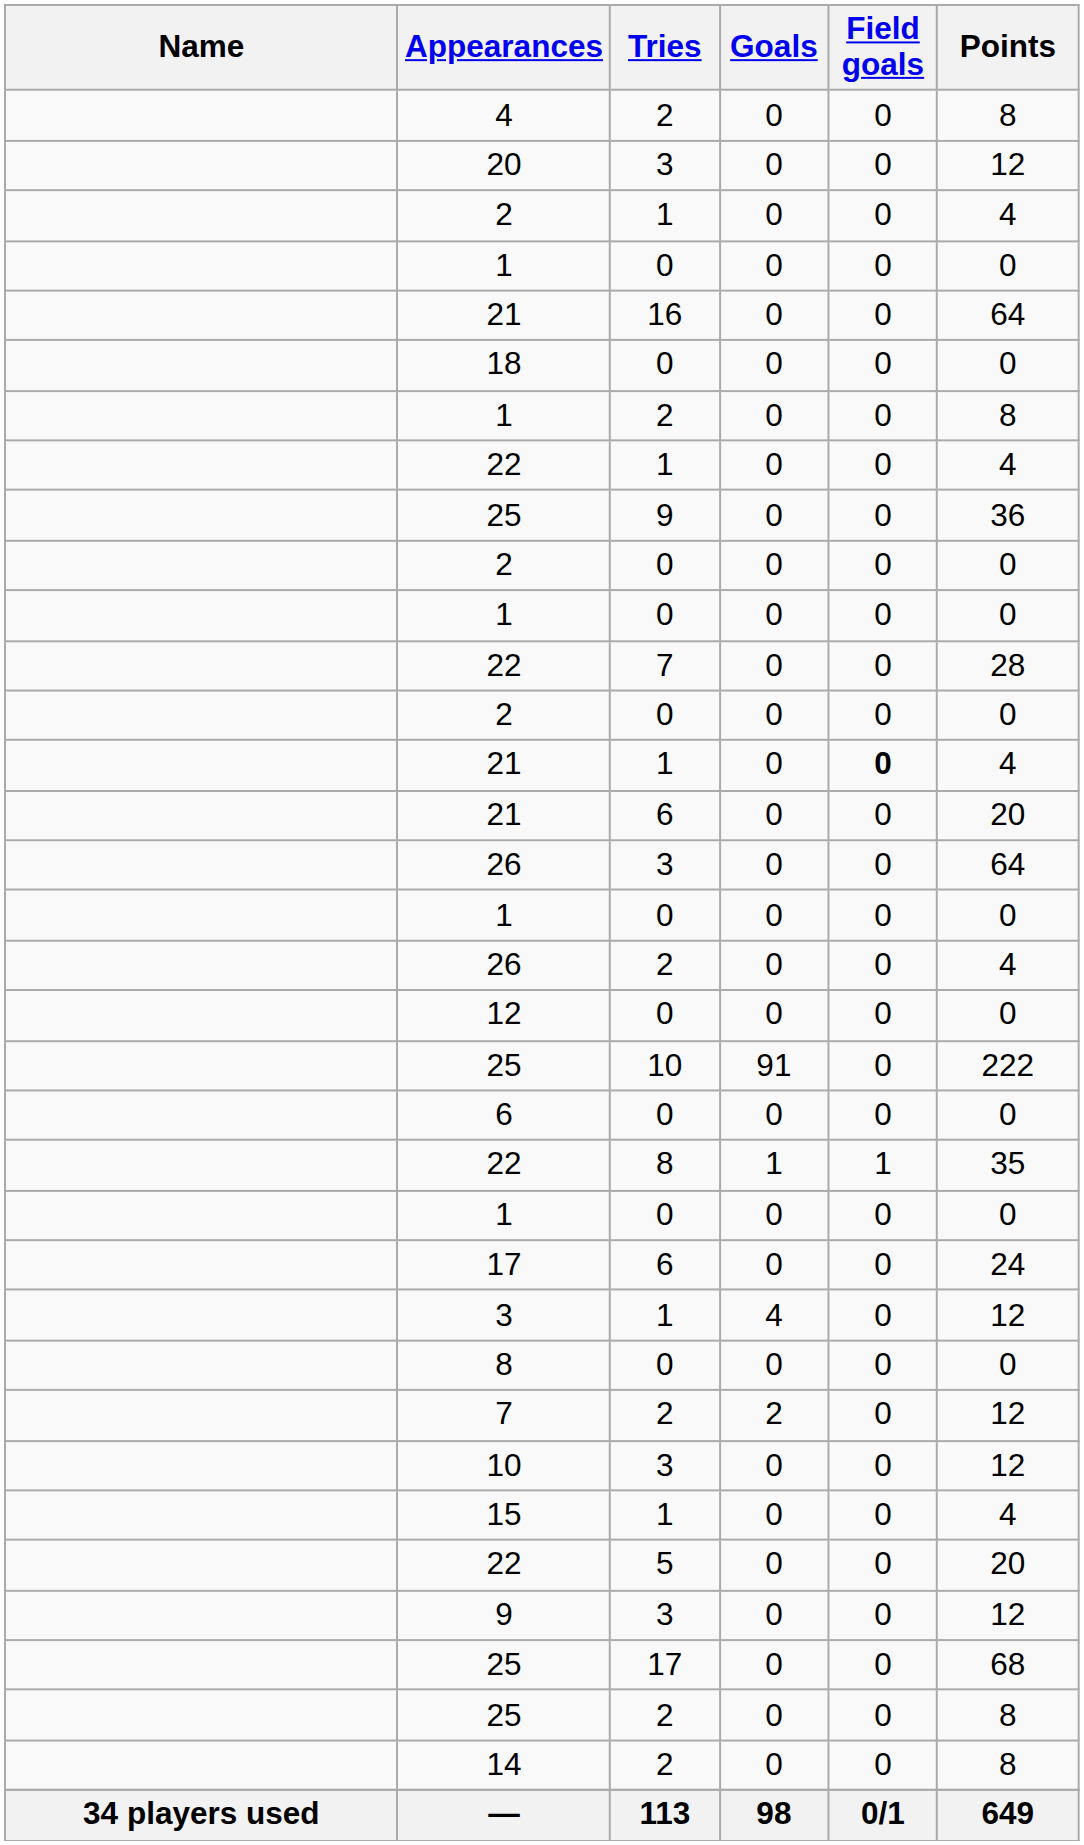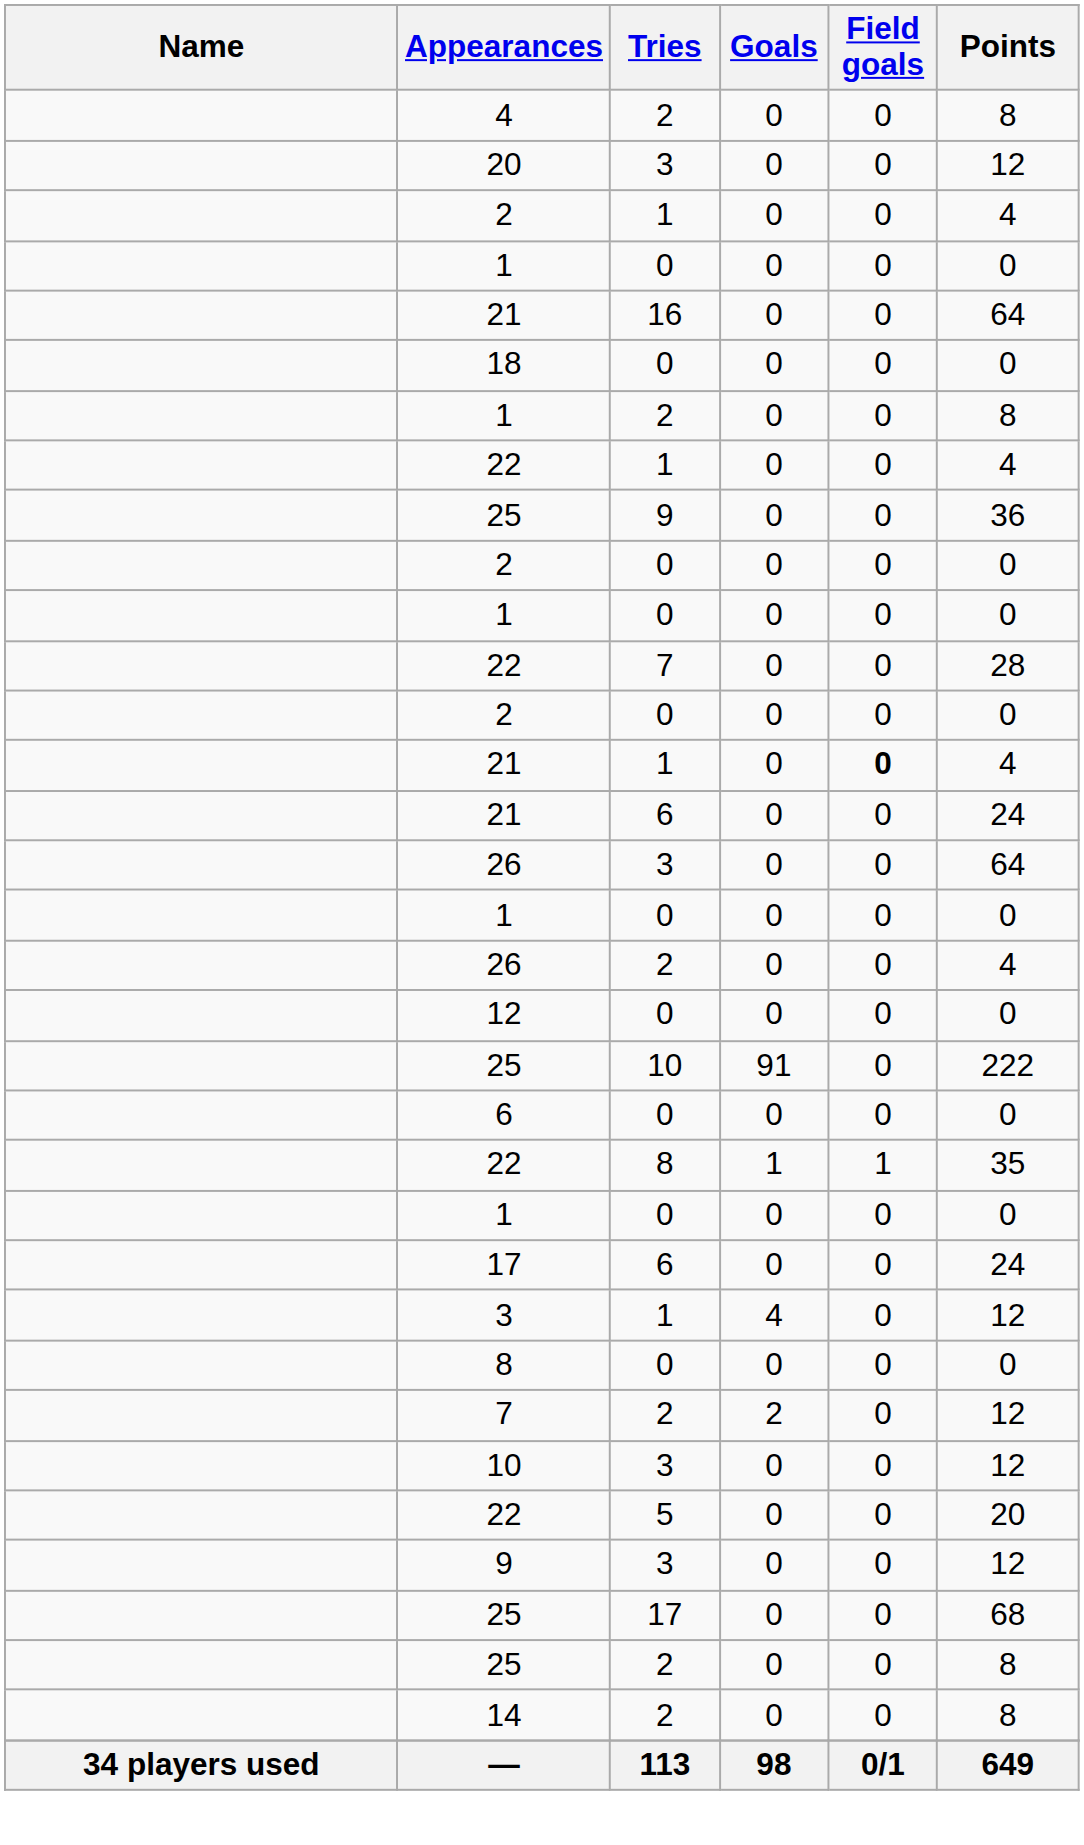21 / 6 | Points: 20 -> 24
- row: 15 | 1 | 0 | 0 | 4
